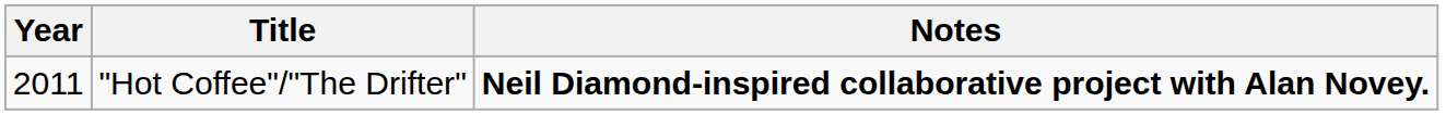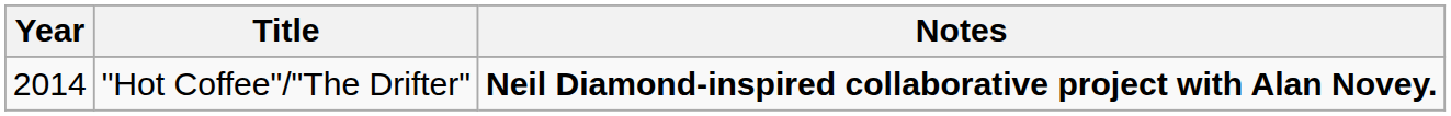"Hot Coffee"/"The Drifter" | Year: 2011 -> 2014
